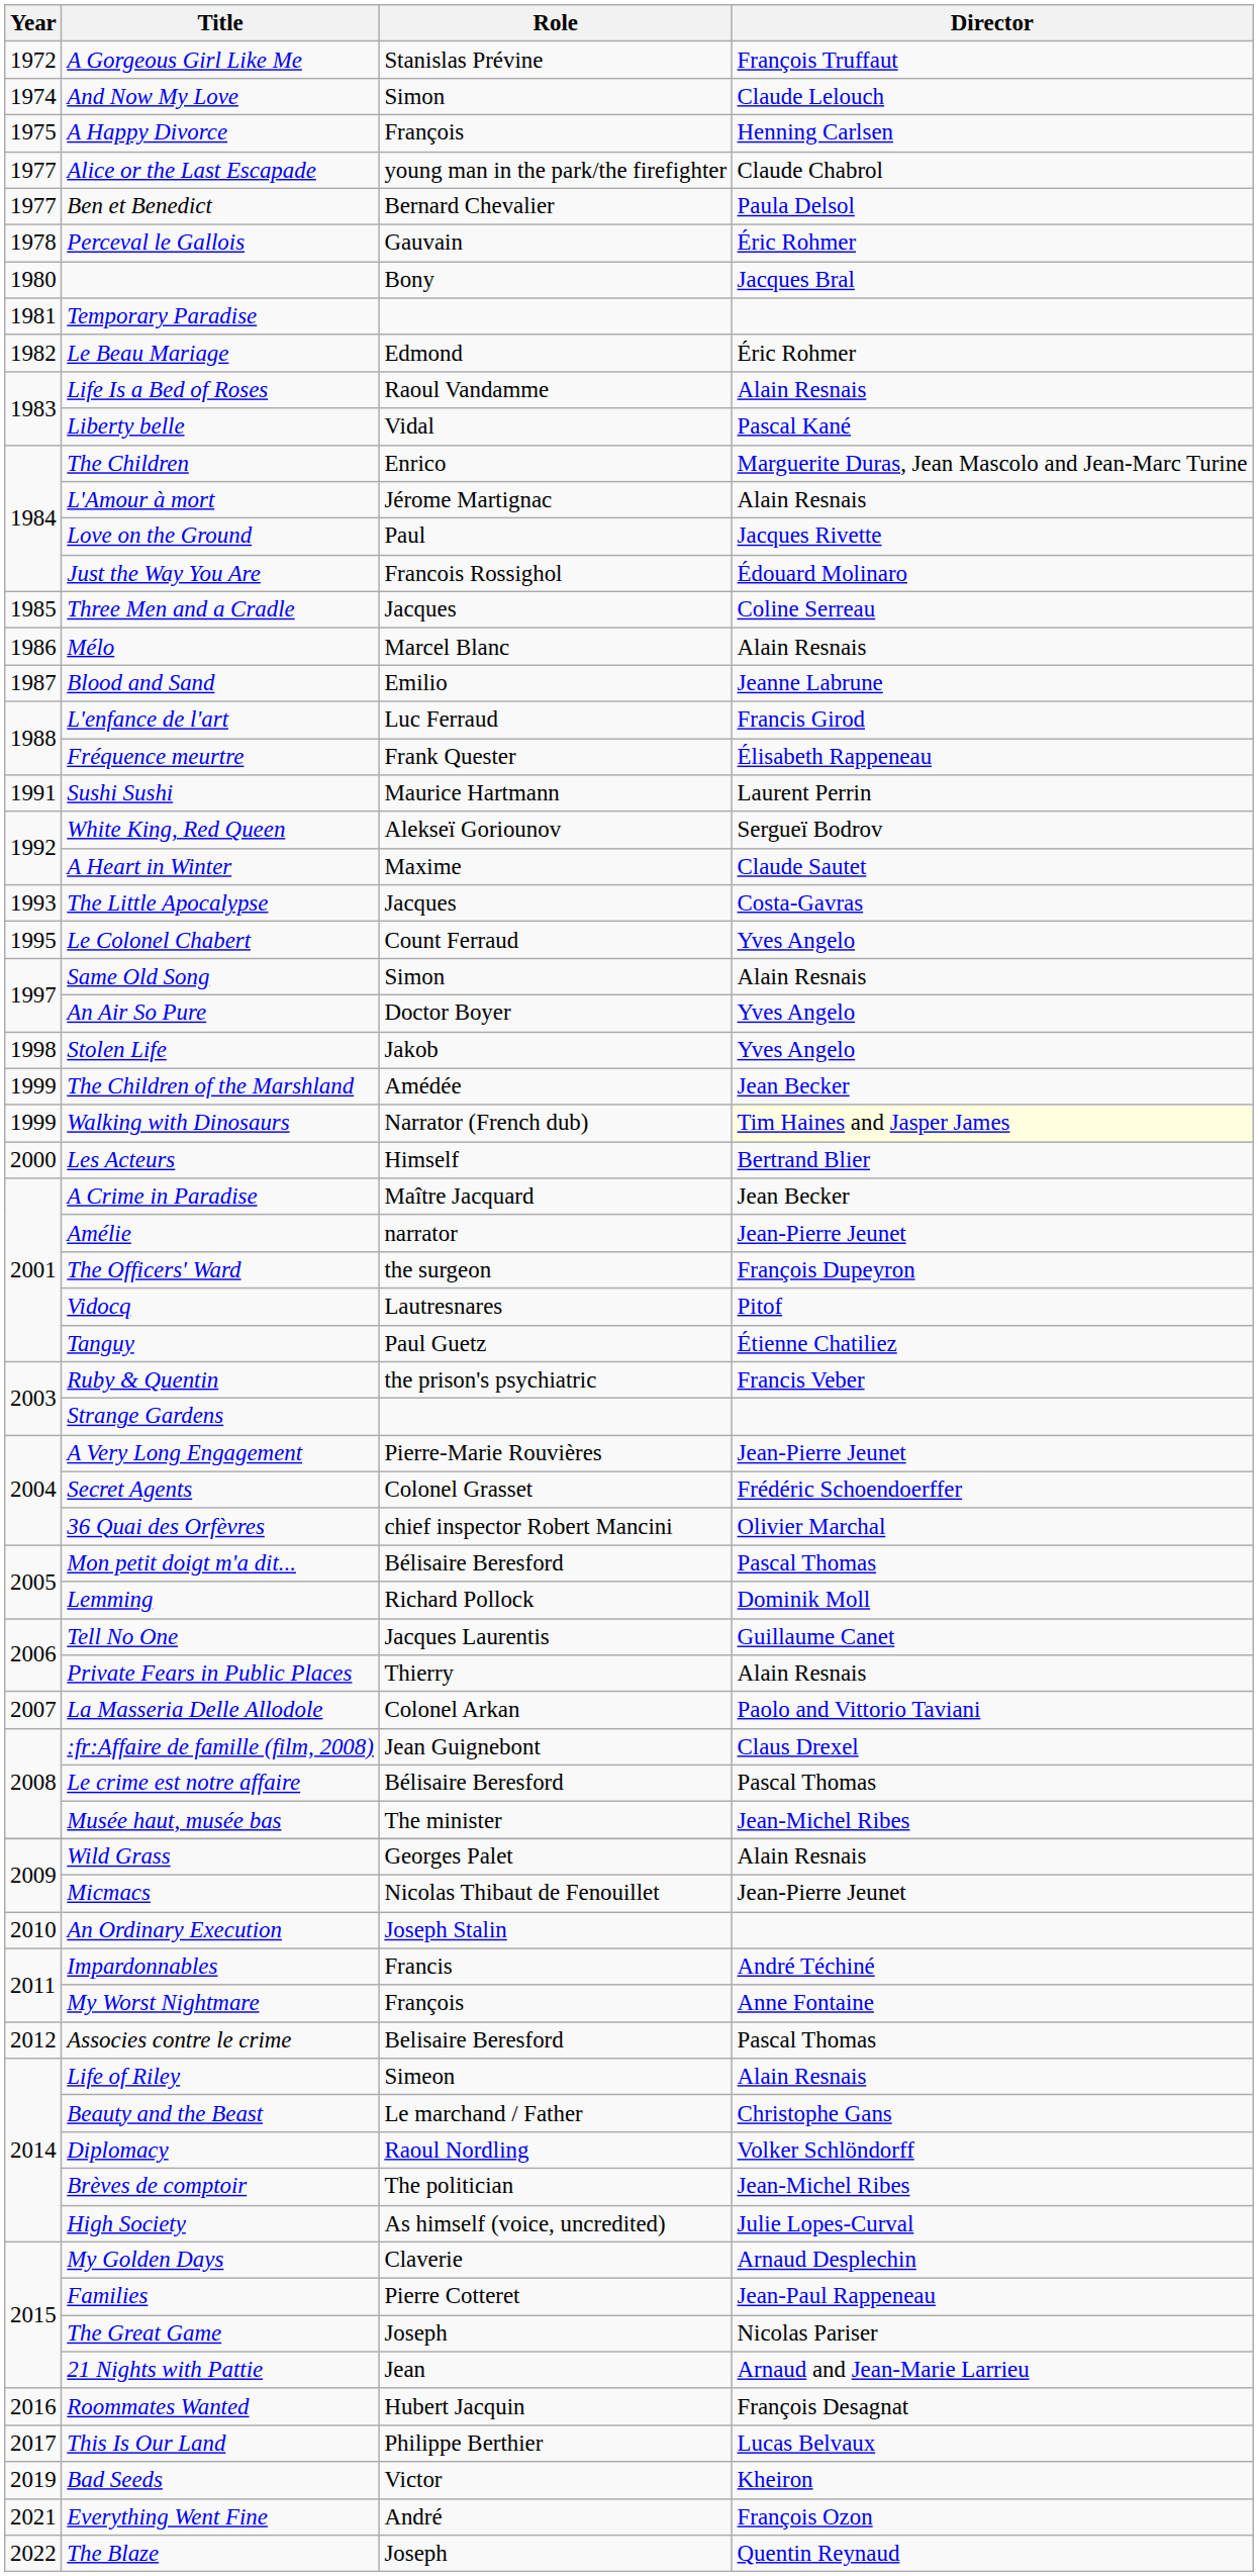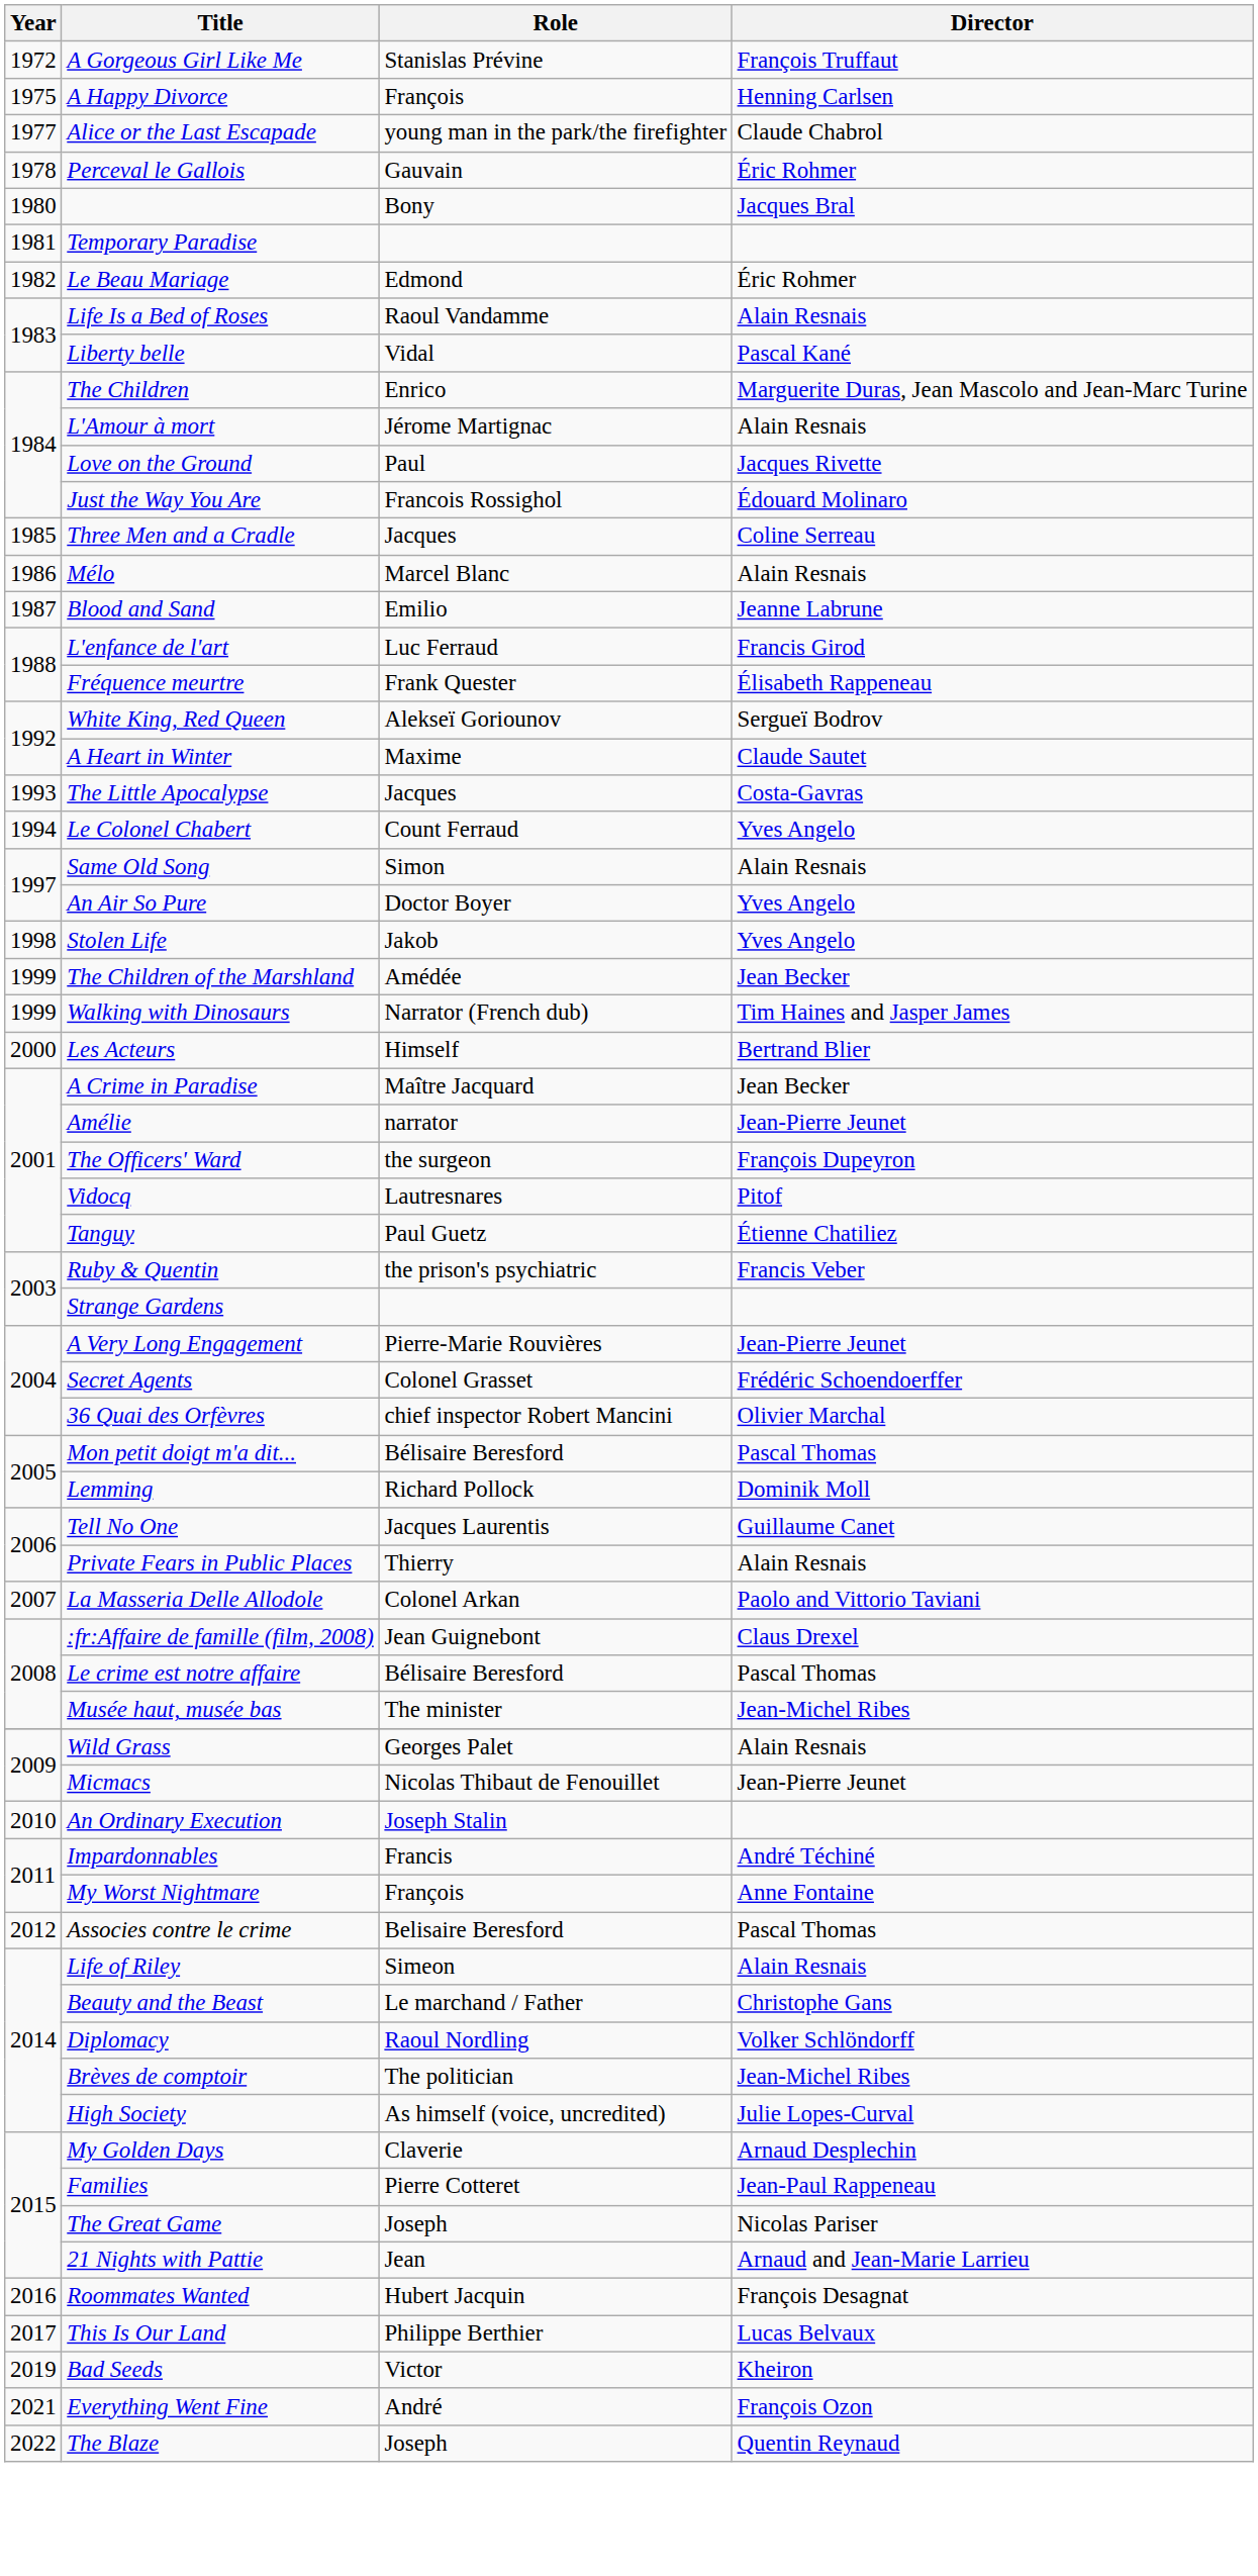- row: 1974 | And Now My Love | Simon | Claude Lelouch
- row: 1977 | Ben et Benedict | Bernard Chevalier | Paula Delsol
- row: 1991 | Sushi Sushi | Maurice Hartmann | Laurent Perrin
Le Colonel Chabert | Year: 1995 -> 1994
Walking with Dinosaurs | Director: lightyellow background -> no background
